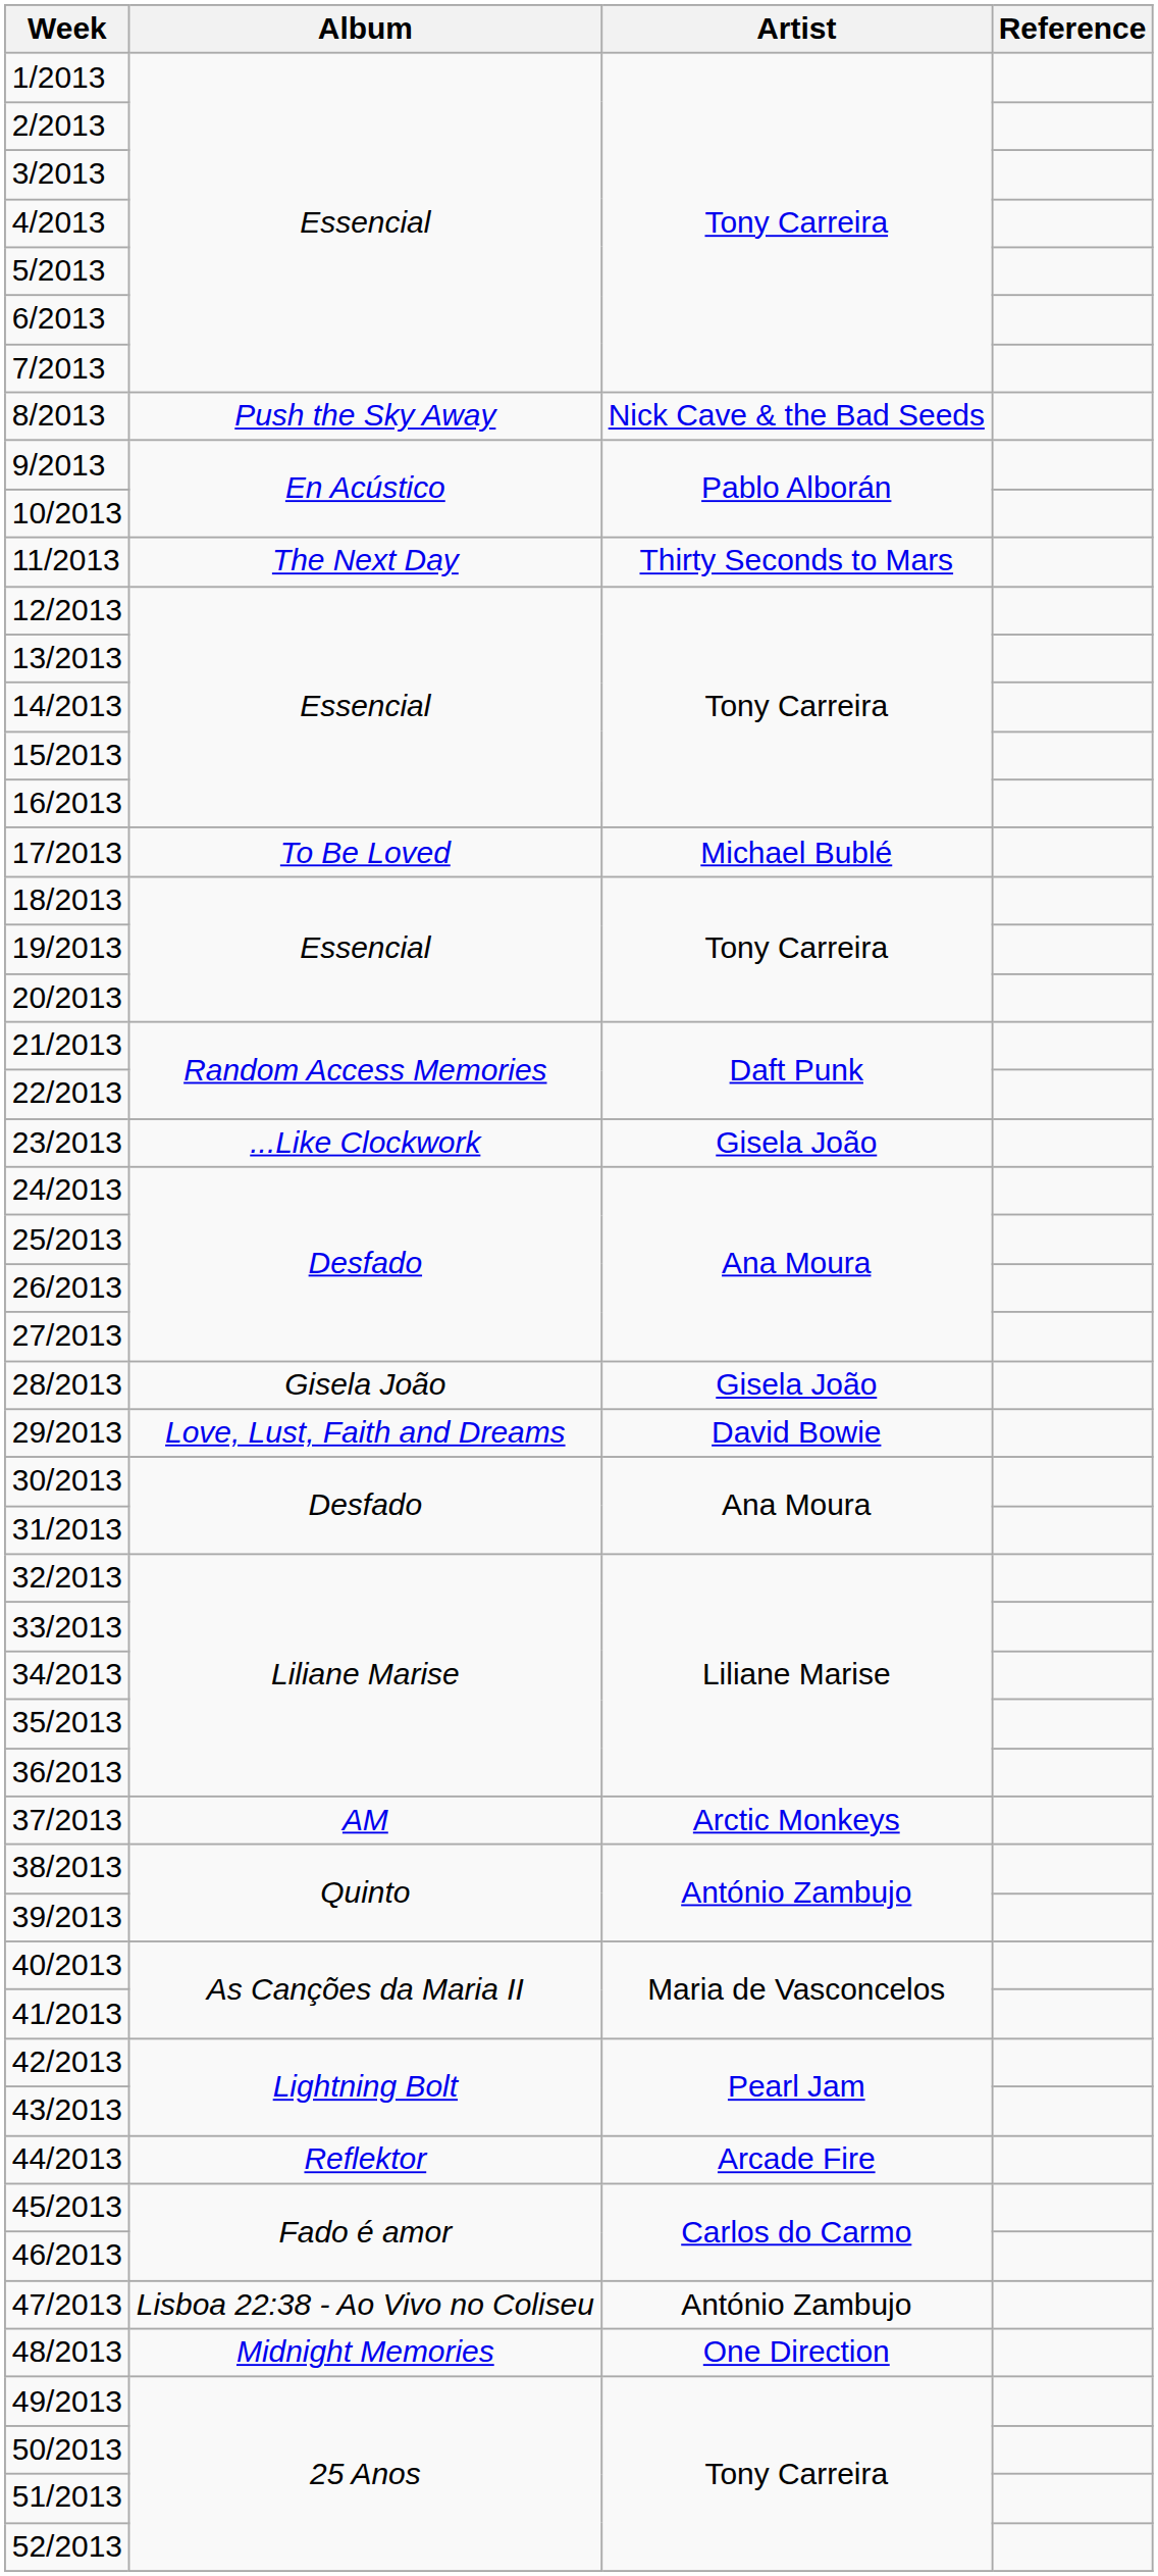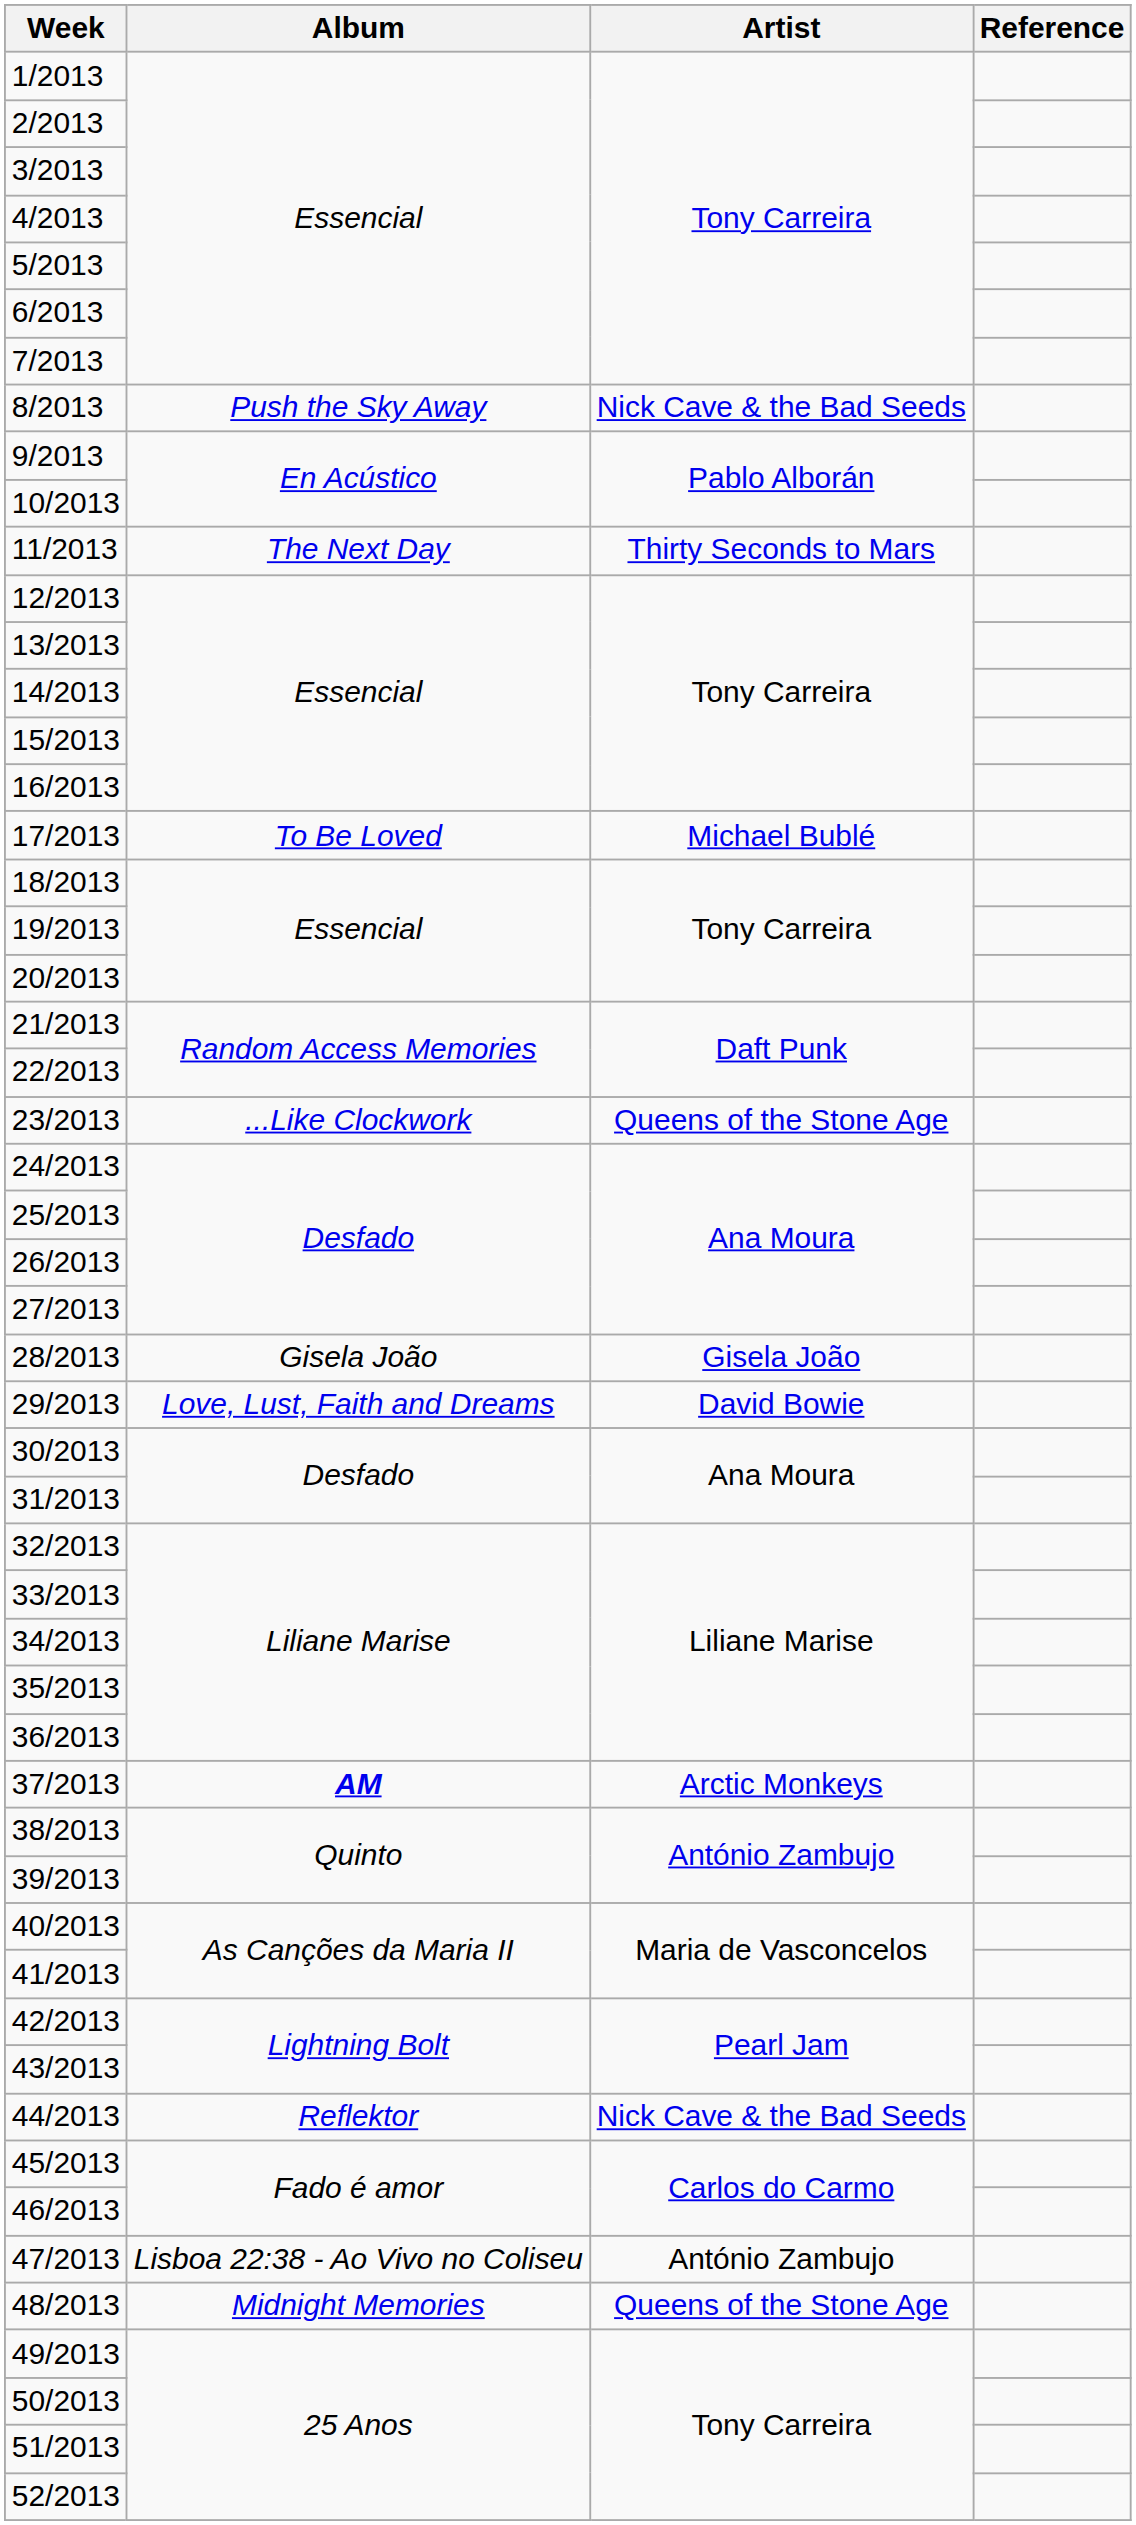23/2013 | Artist: Gisela João -> Queens of the Stone Age
37/2013 | Album: normal -> bold
44/2013 | Artist: Arcade Fire -> Nick Cave & the Bad Seeds
48/2013 | Artist: One Direction -> Queens of the Stone Age
